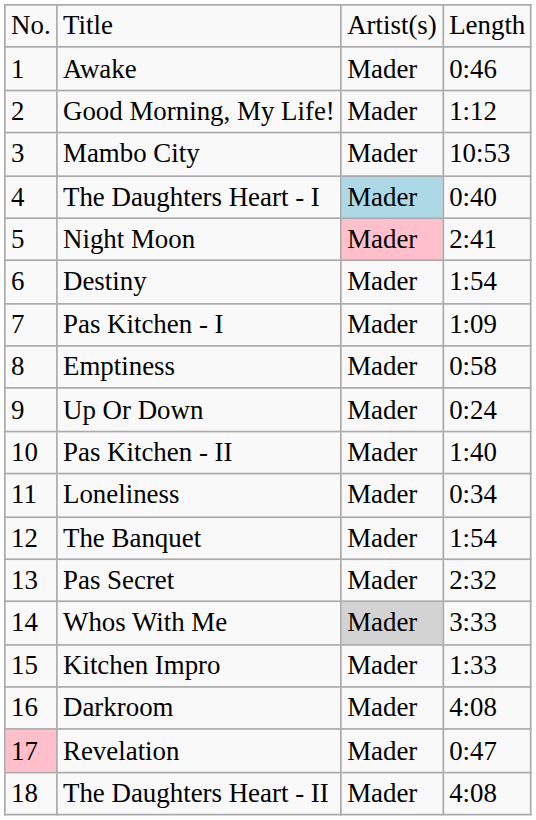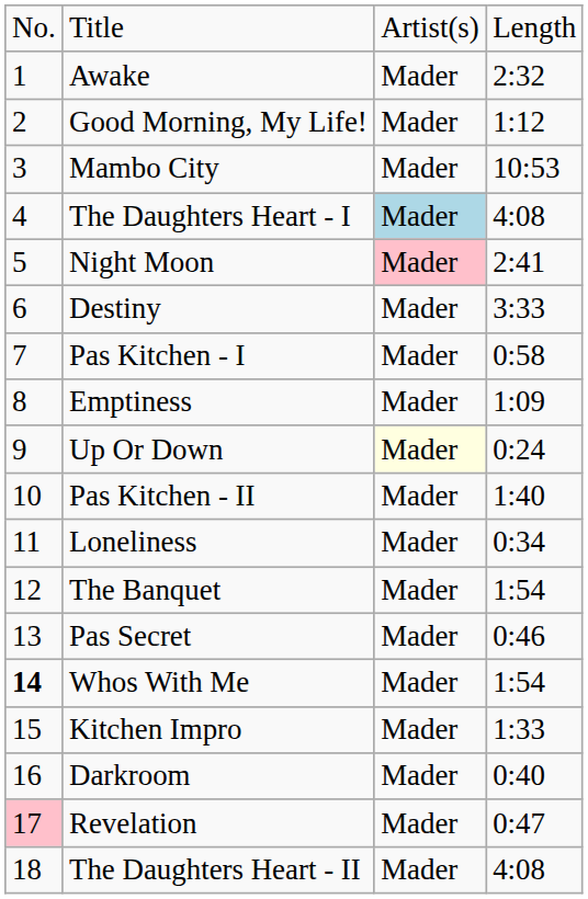Awake | column 4: 0:46 -> 2:32
The Daughters Heart - I | column 4: 0:40 -> 4:08
Destiny | column 4: 1:54 -> 3:33
Pas Kitchen - I | column 4: 1:09 -> 0:58
Emptiness | column 4: 0:58 -> 1:09
Up Or Down | column 3: no background -> lightyellow background
Pas Secret | column 4: 2:32 -> 0:46
Whos With Me | column 1: normal -> bold
Whos With Me | column 3: lightgrey background -> no background
Whos With Me | column 4: 3:33 -> 1:54
Darkroom | column 4: 4:08 -> 0:40
